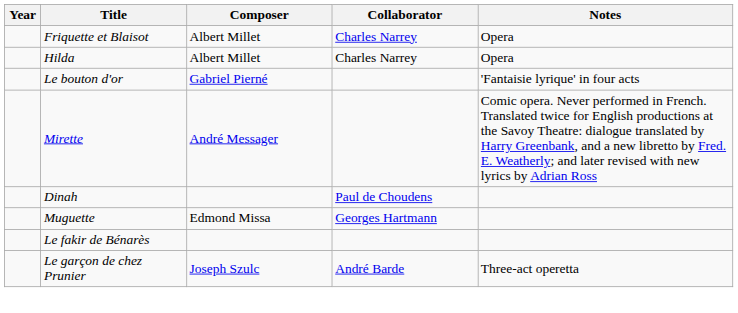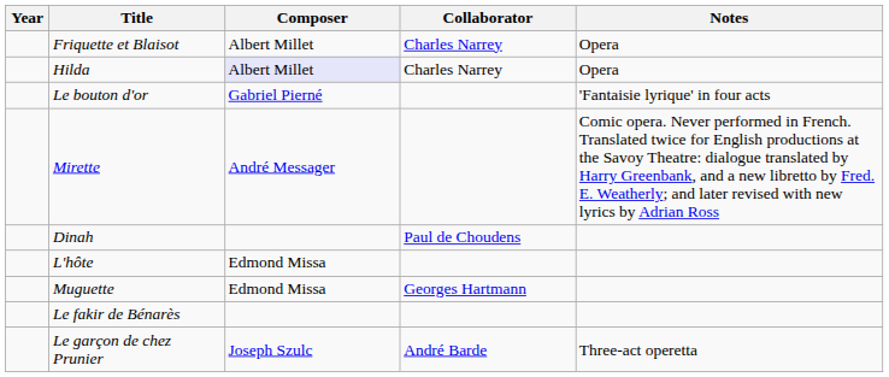Hilda | Composer: no background -> lavender background
+ row: L'hôte | Edmond Missa
